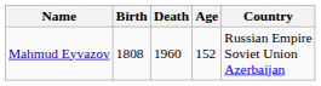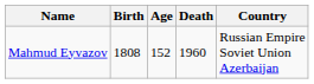columns swapped: Death <-> Age
